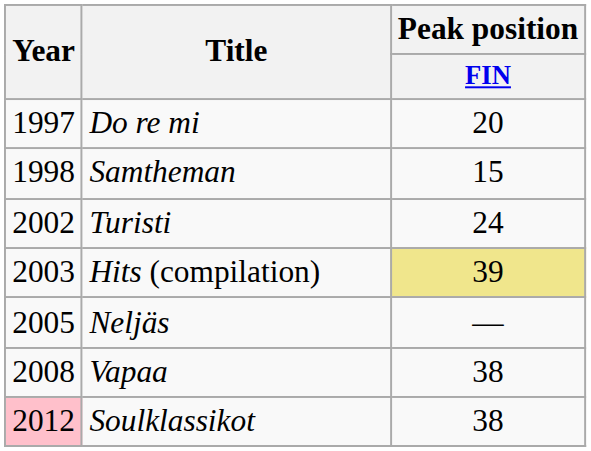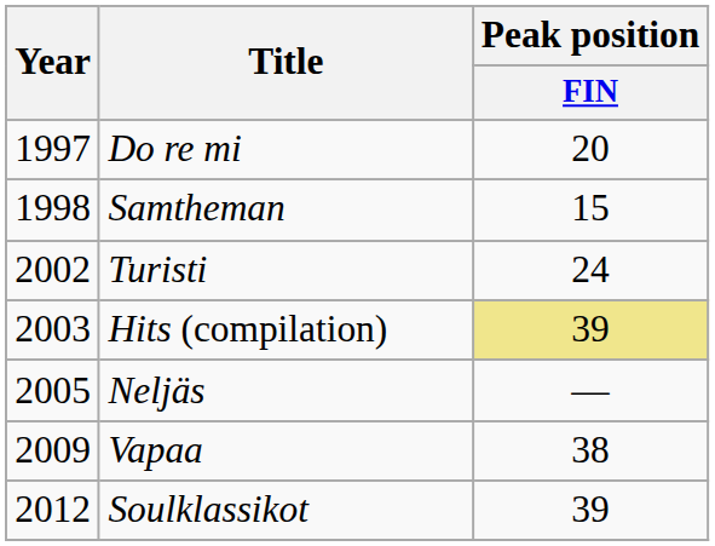Vapaa | Year: 2008 -> 2009
Soulklassikot | Year: pink background -> no background
Soulklassikot | Peak position / FIN: 38 -> 39
